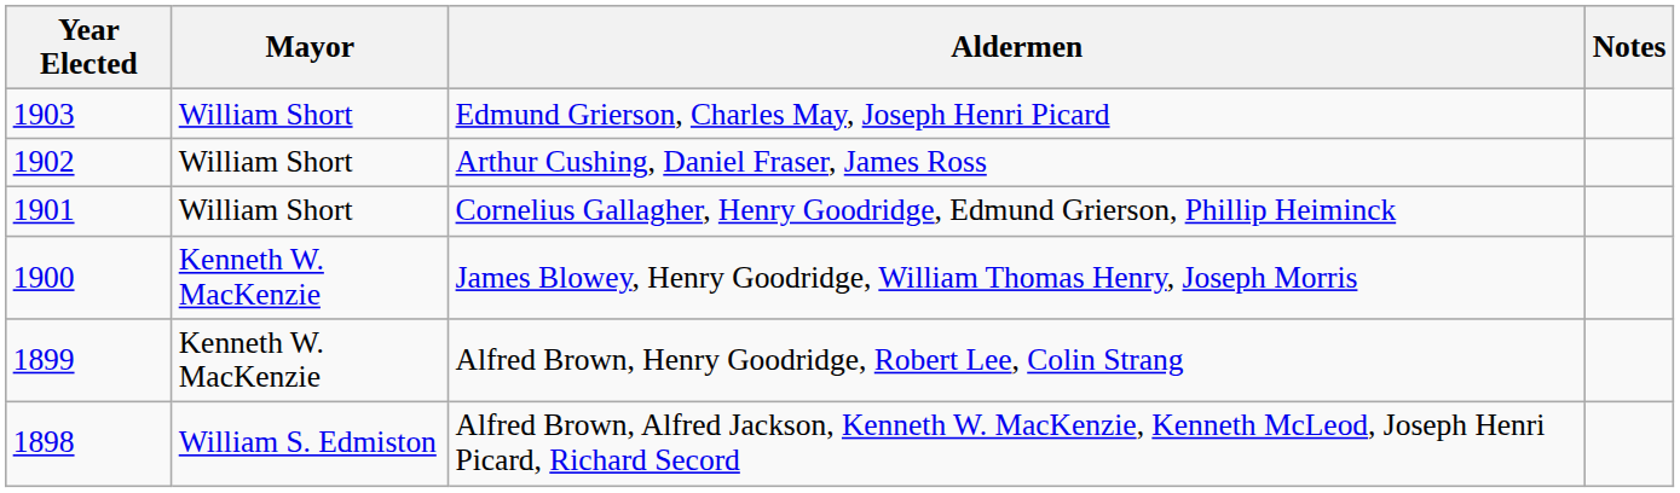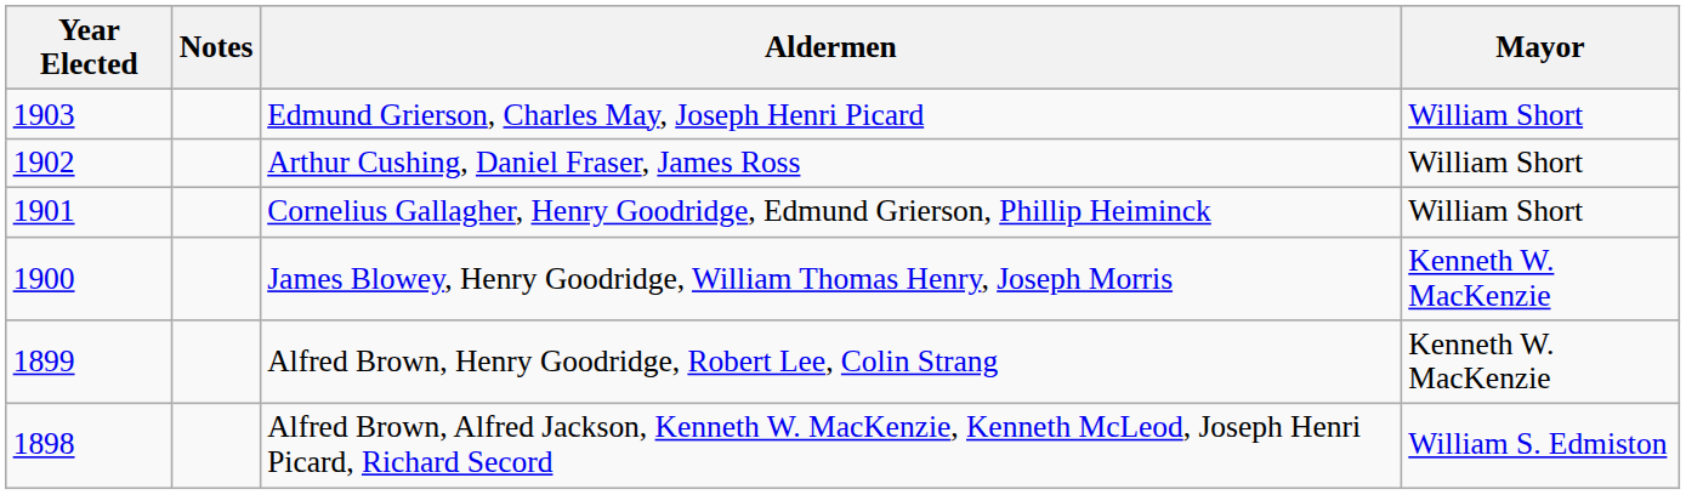columns swapped: Mayor <-> Notes
